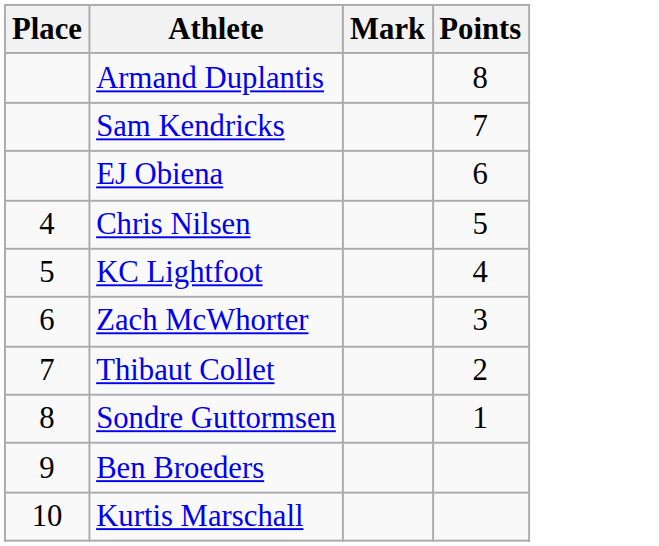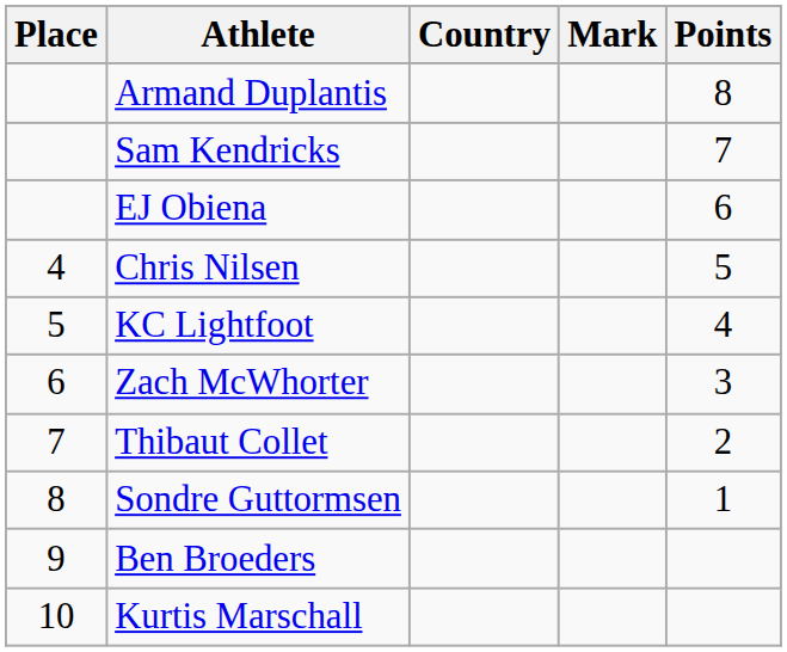+ column: Country
